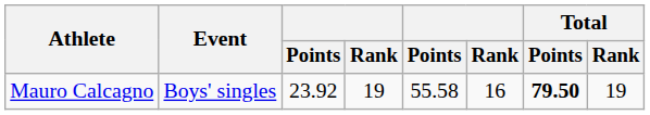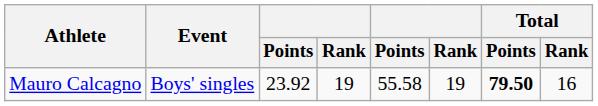Mauro Calcagno | column 6: 16 -> 19
Mauro Calcagno | Total / Rank: 19 -> 16
